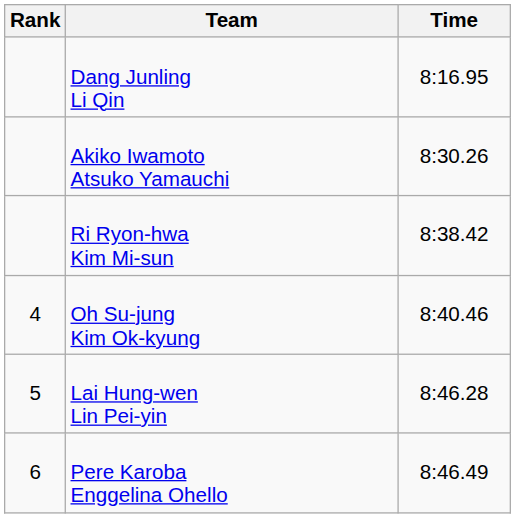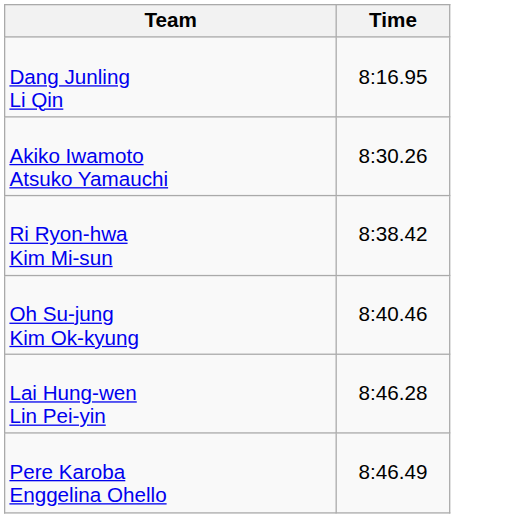- column: Rank | 4 | 5 | 6
